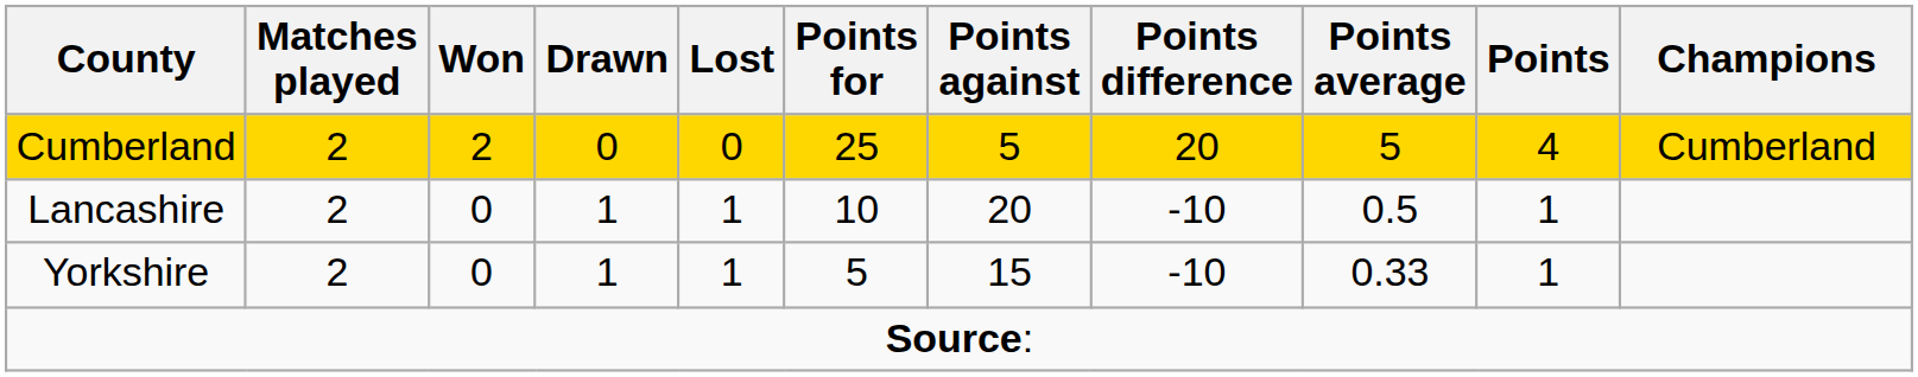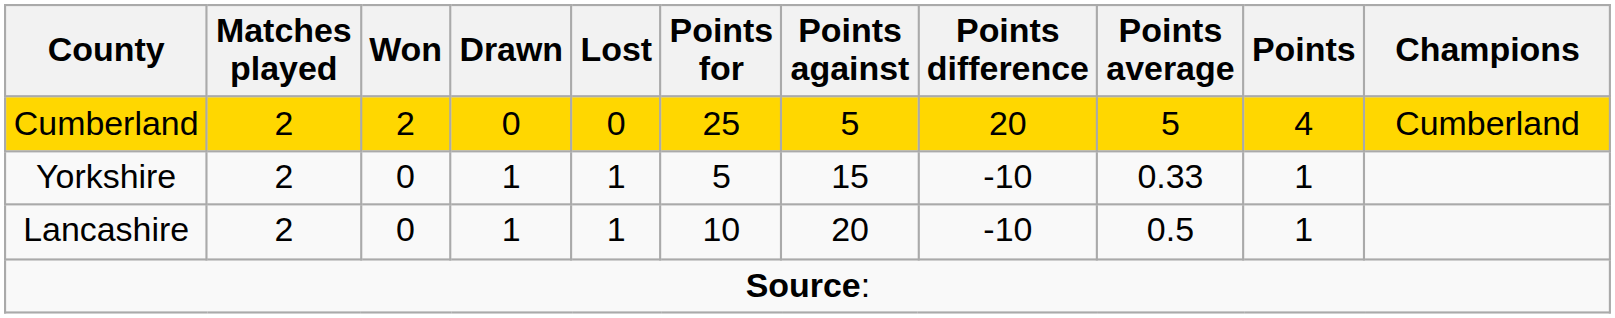rows swapped: Lancashire <-> Yorkshire
